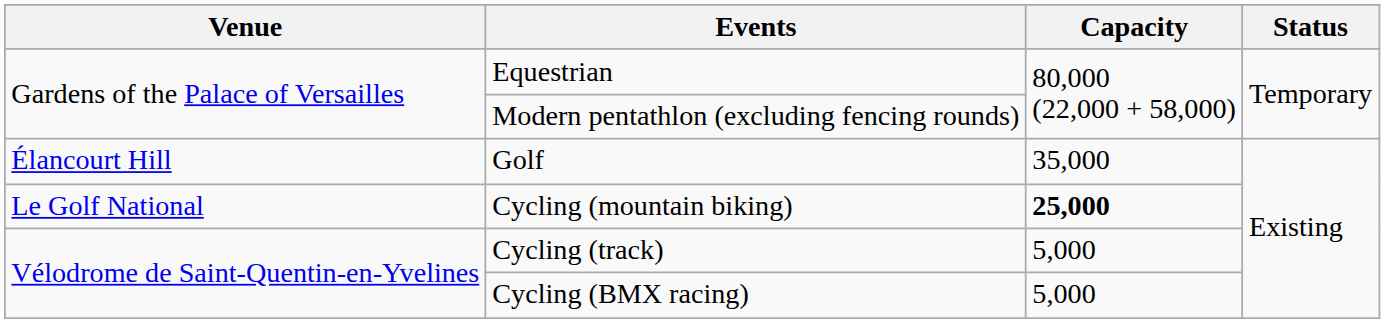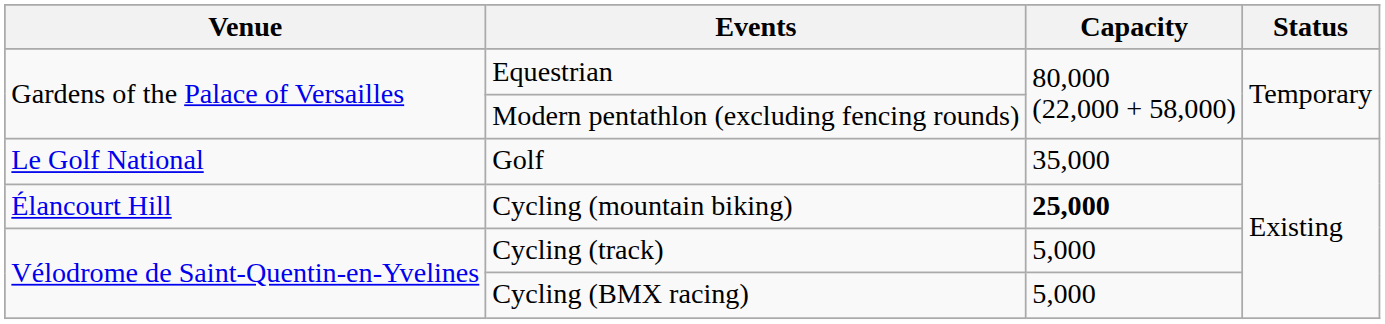Golf | Venue: Élancourt Hill -> Le Golf National
Cycling (mountain biking) | Venue: Le Golf National -> Élancourt Hill
